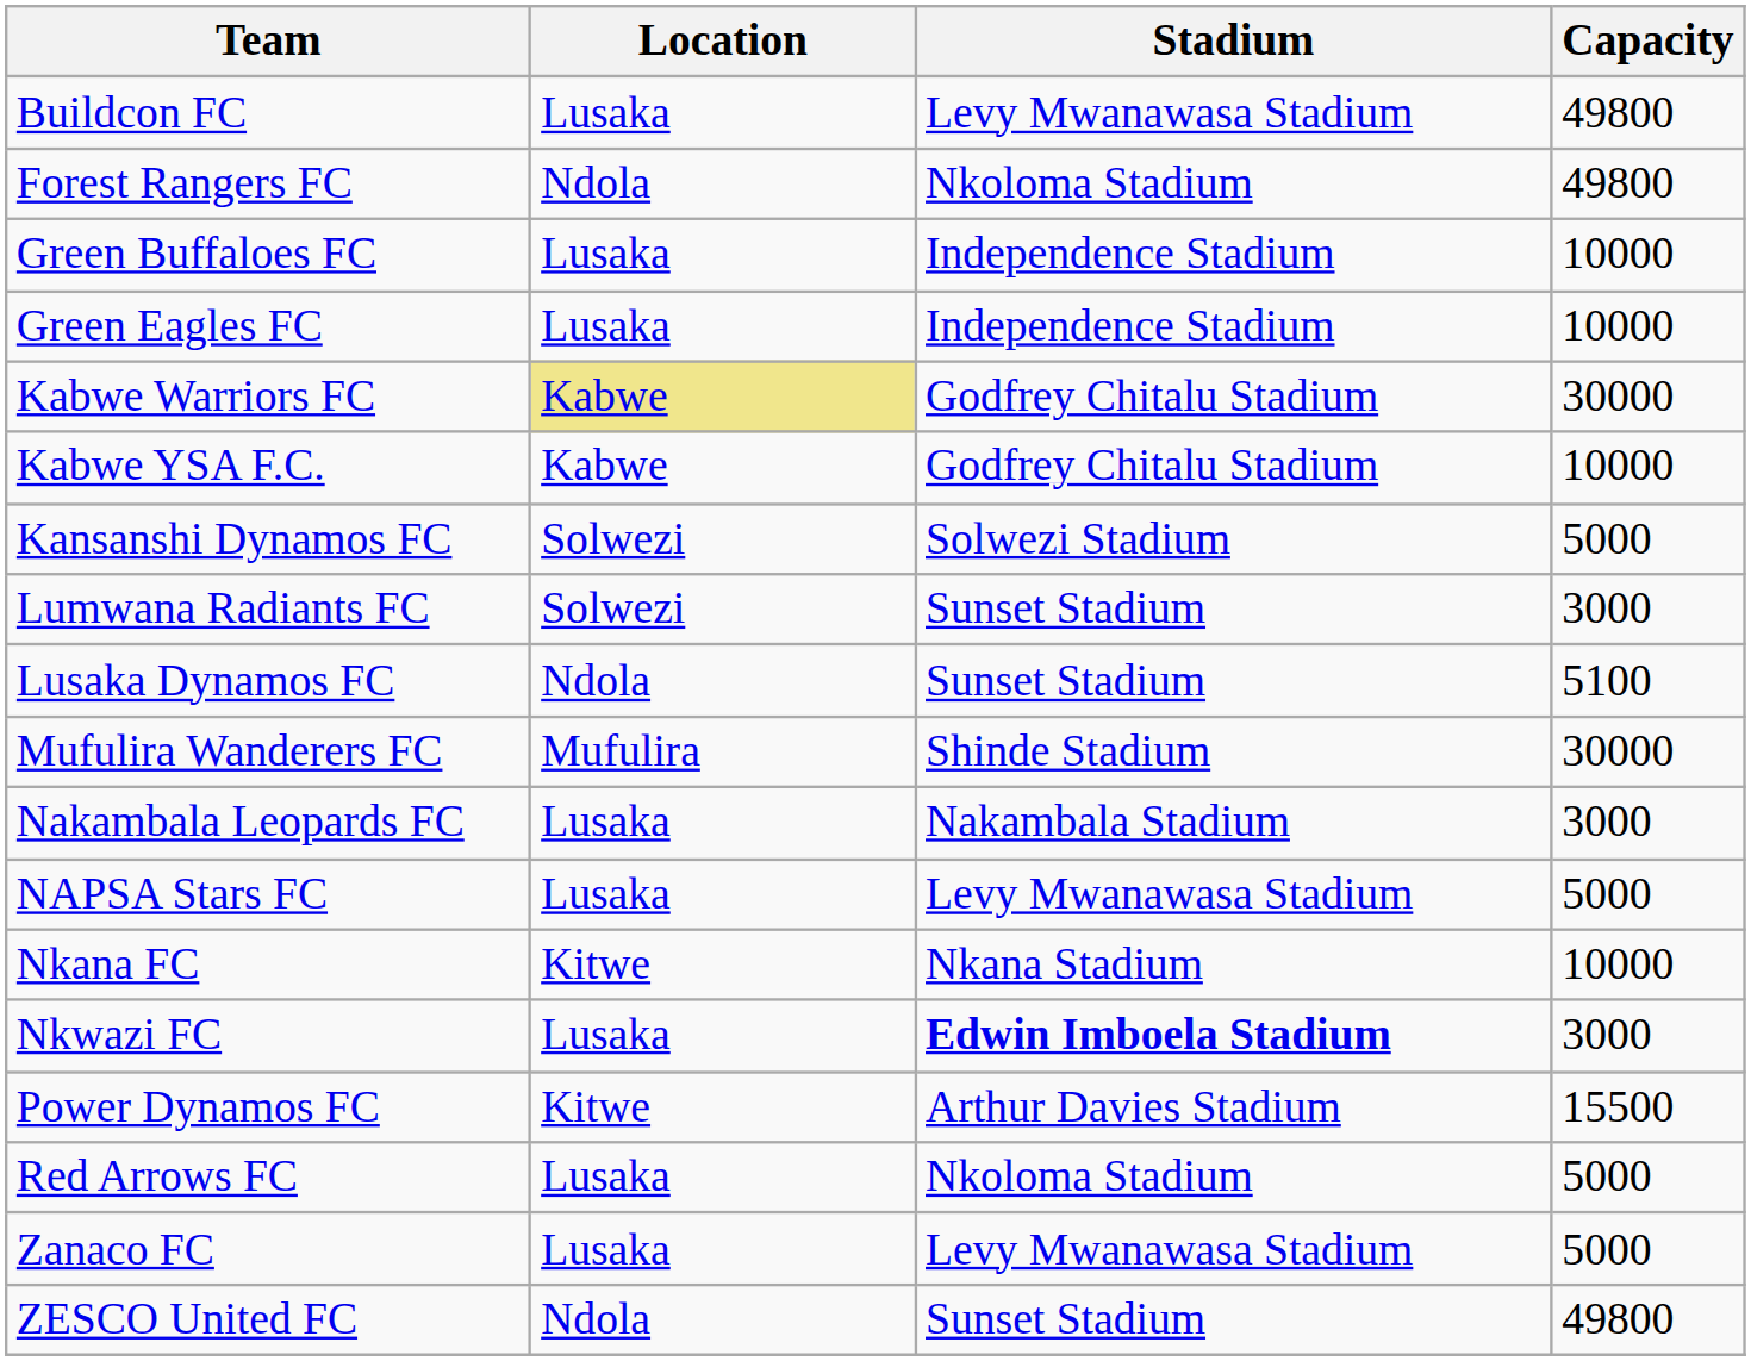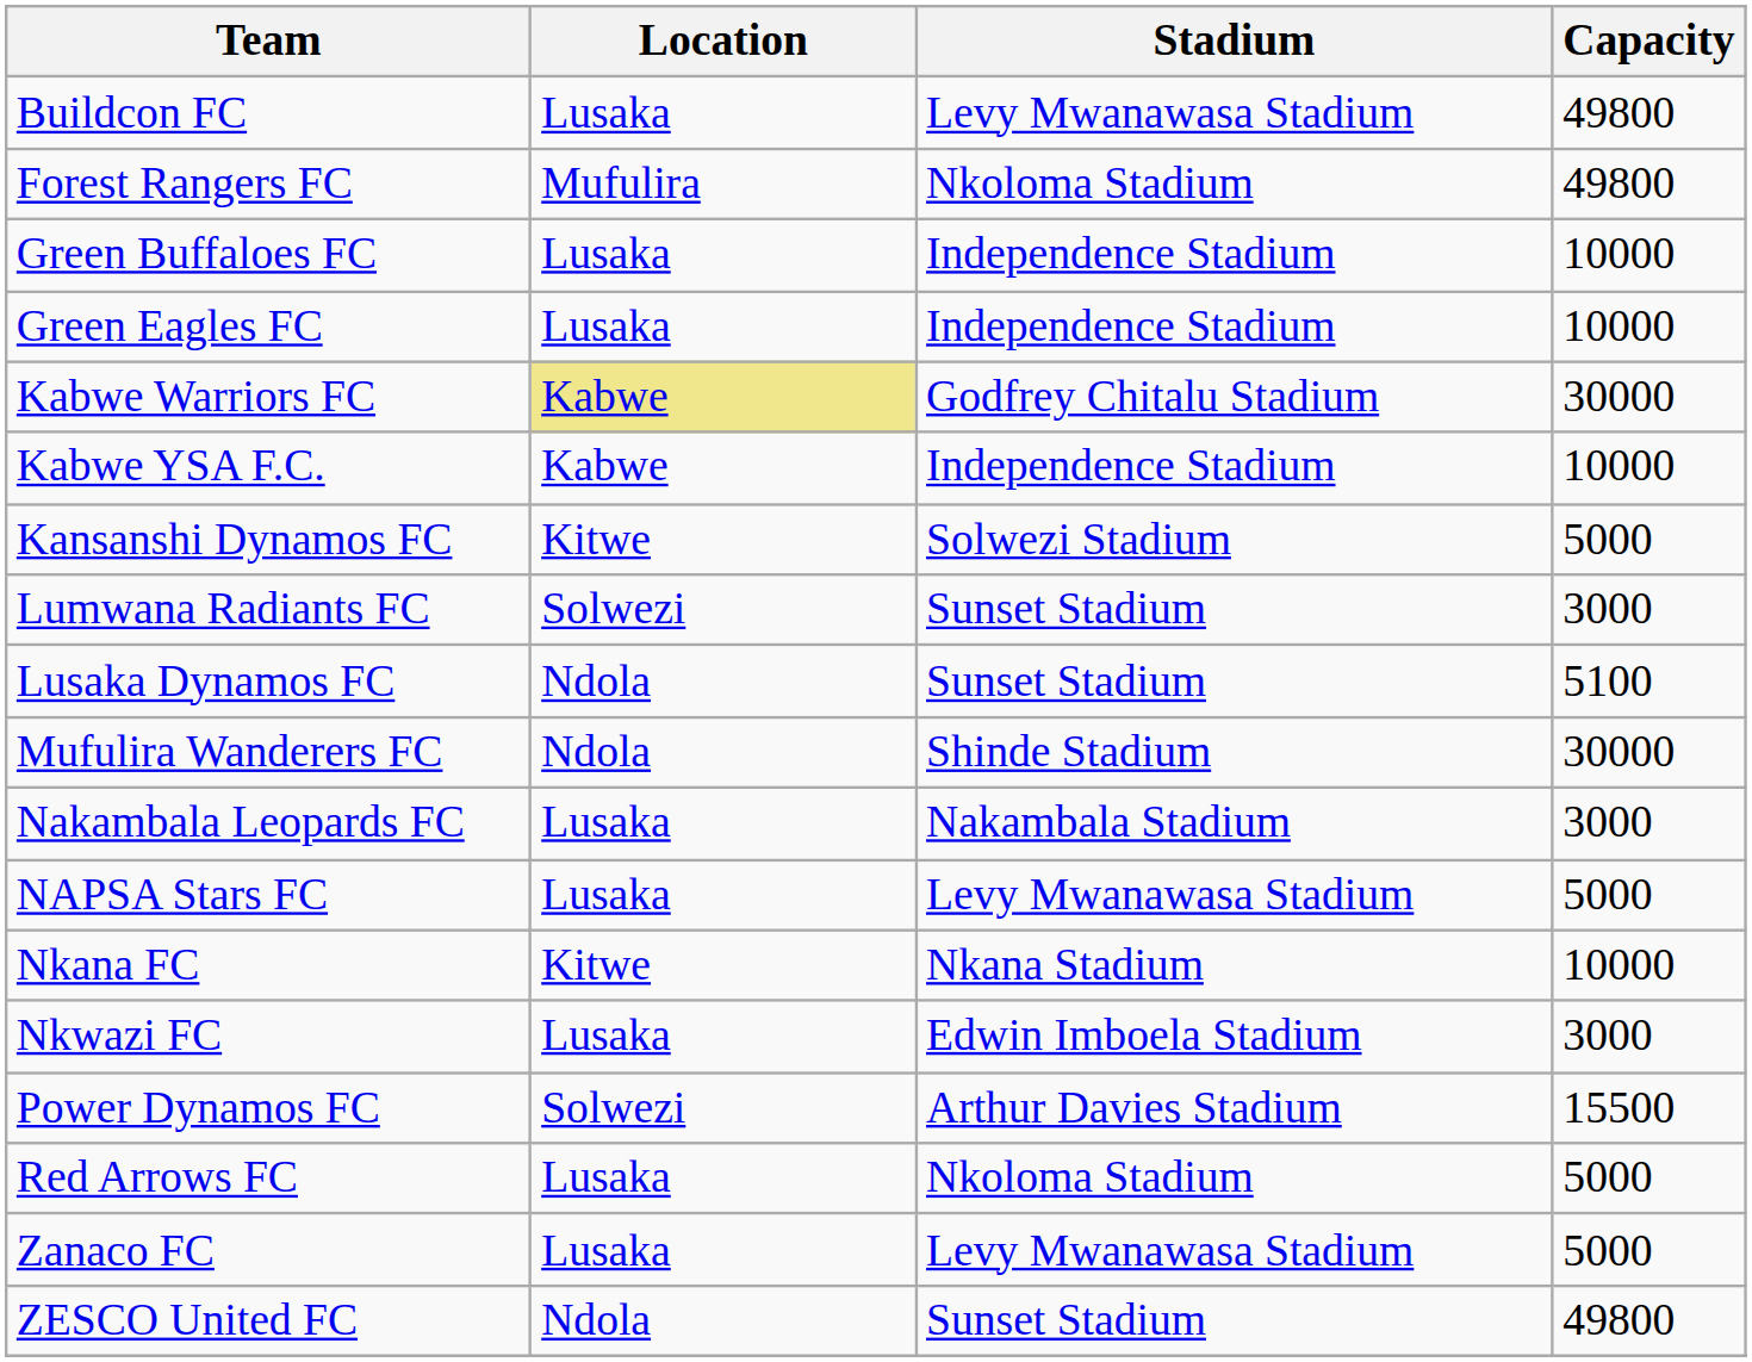Forest Rangers FC | Location: Ndola -> Mufulira
Kabwe YSA F.C. | Stadium: Godfrey Chitalu Stadium -> Independence Stadium
Kansanshi Dynamos FC | Location: Solwezi -> Kitwe
Mufulira Wanderers FC | Location: Mufulira -> Ndola
Nkwazi FC | Stadium: bold -> normal
Power Dynamos FC | Location: Kitwe -> Solwezi
